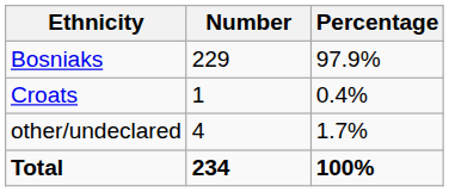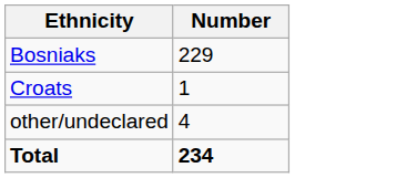- column: Percentage | 97.9% | 0.4% | 1.7% | 100%
